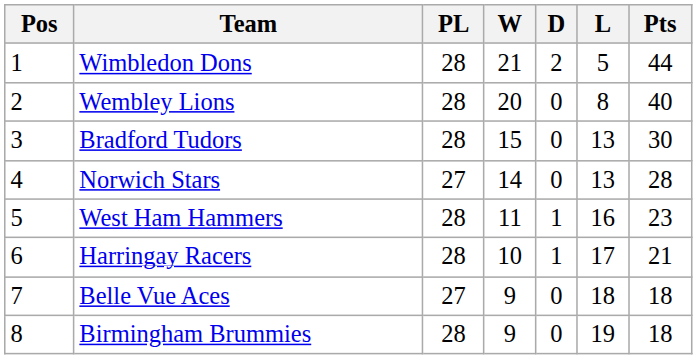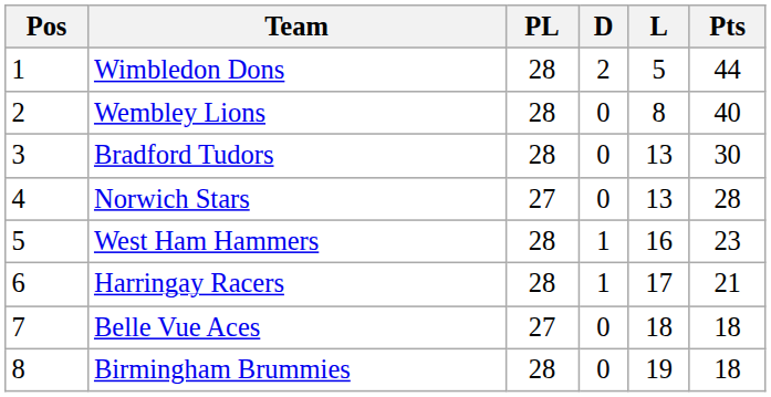- column: W | 21 | 20 | 15 | 14 | 11 | 10 | 9 | 9
